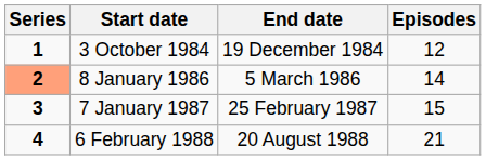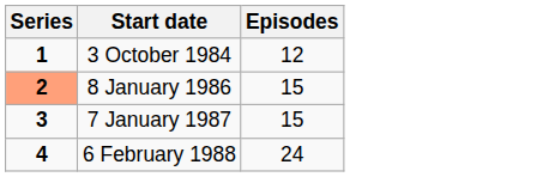- column: End date | 19 December 1984 | 5 March 1986 | 25 February 1987 | 20 August 1988
8 January 1986 | Episodes: 14 -> 15
6 February 1988 | Episodes: 21 -> 24
